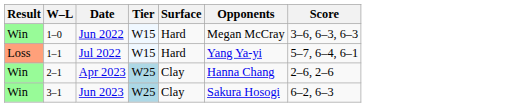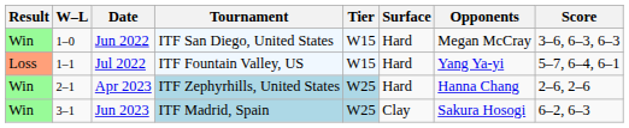+ column: Tournament | ITF San Diego, United States | ITF Fountain Valley, US | ITF Zephyrhills, United States | ITF Madrid, Spain
Apr 2023 | Surface: Clay -> Hard
